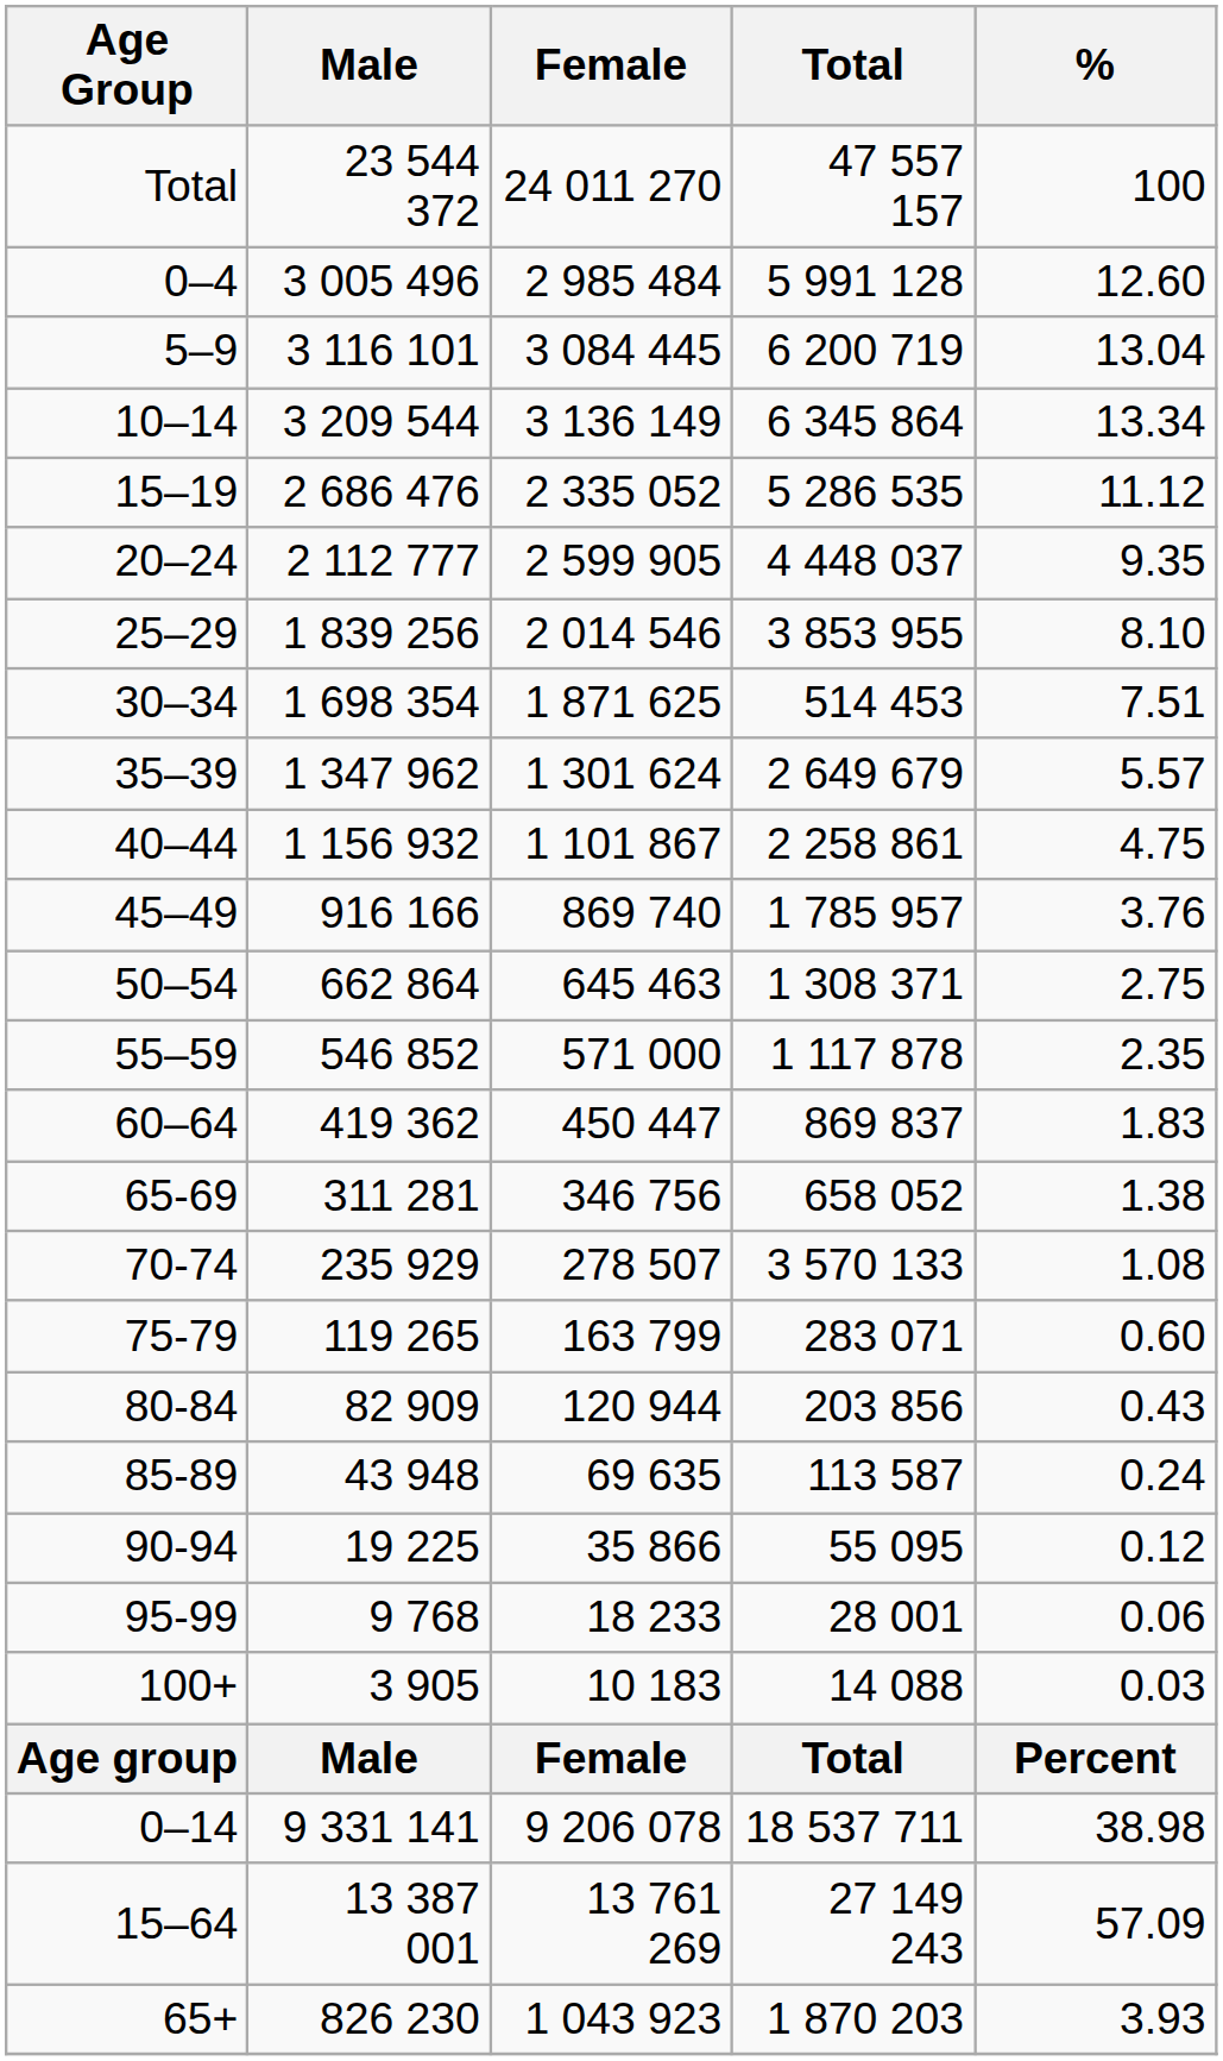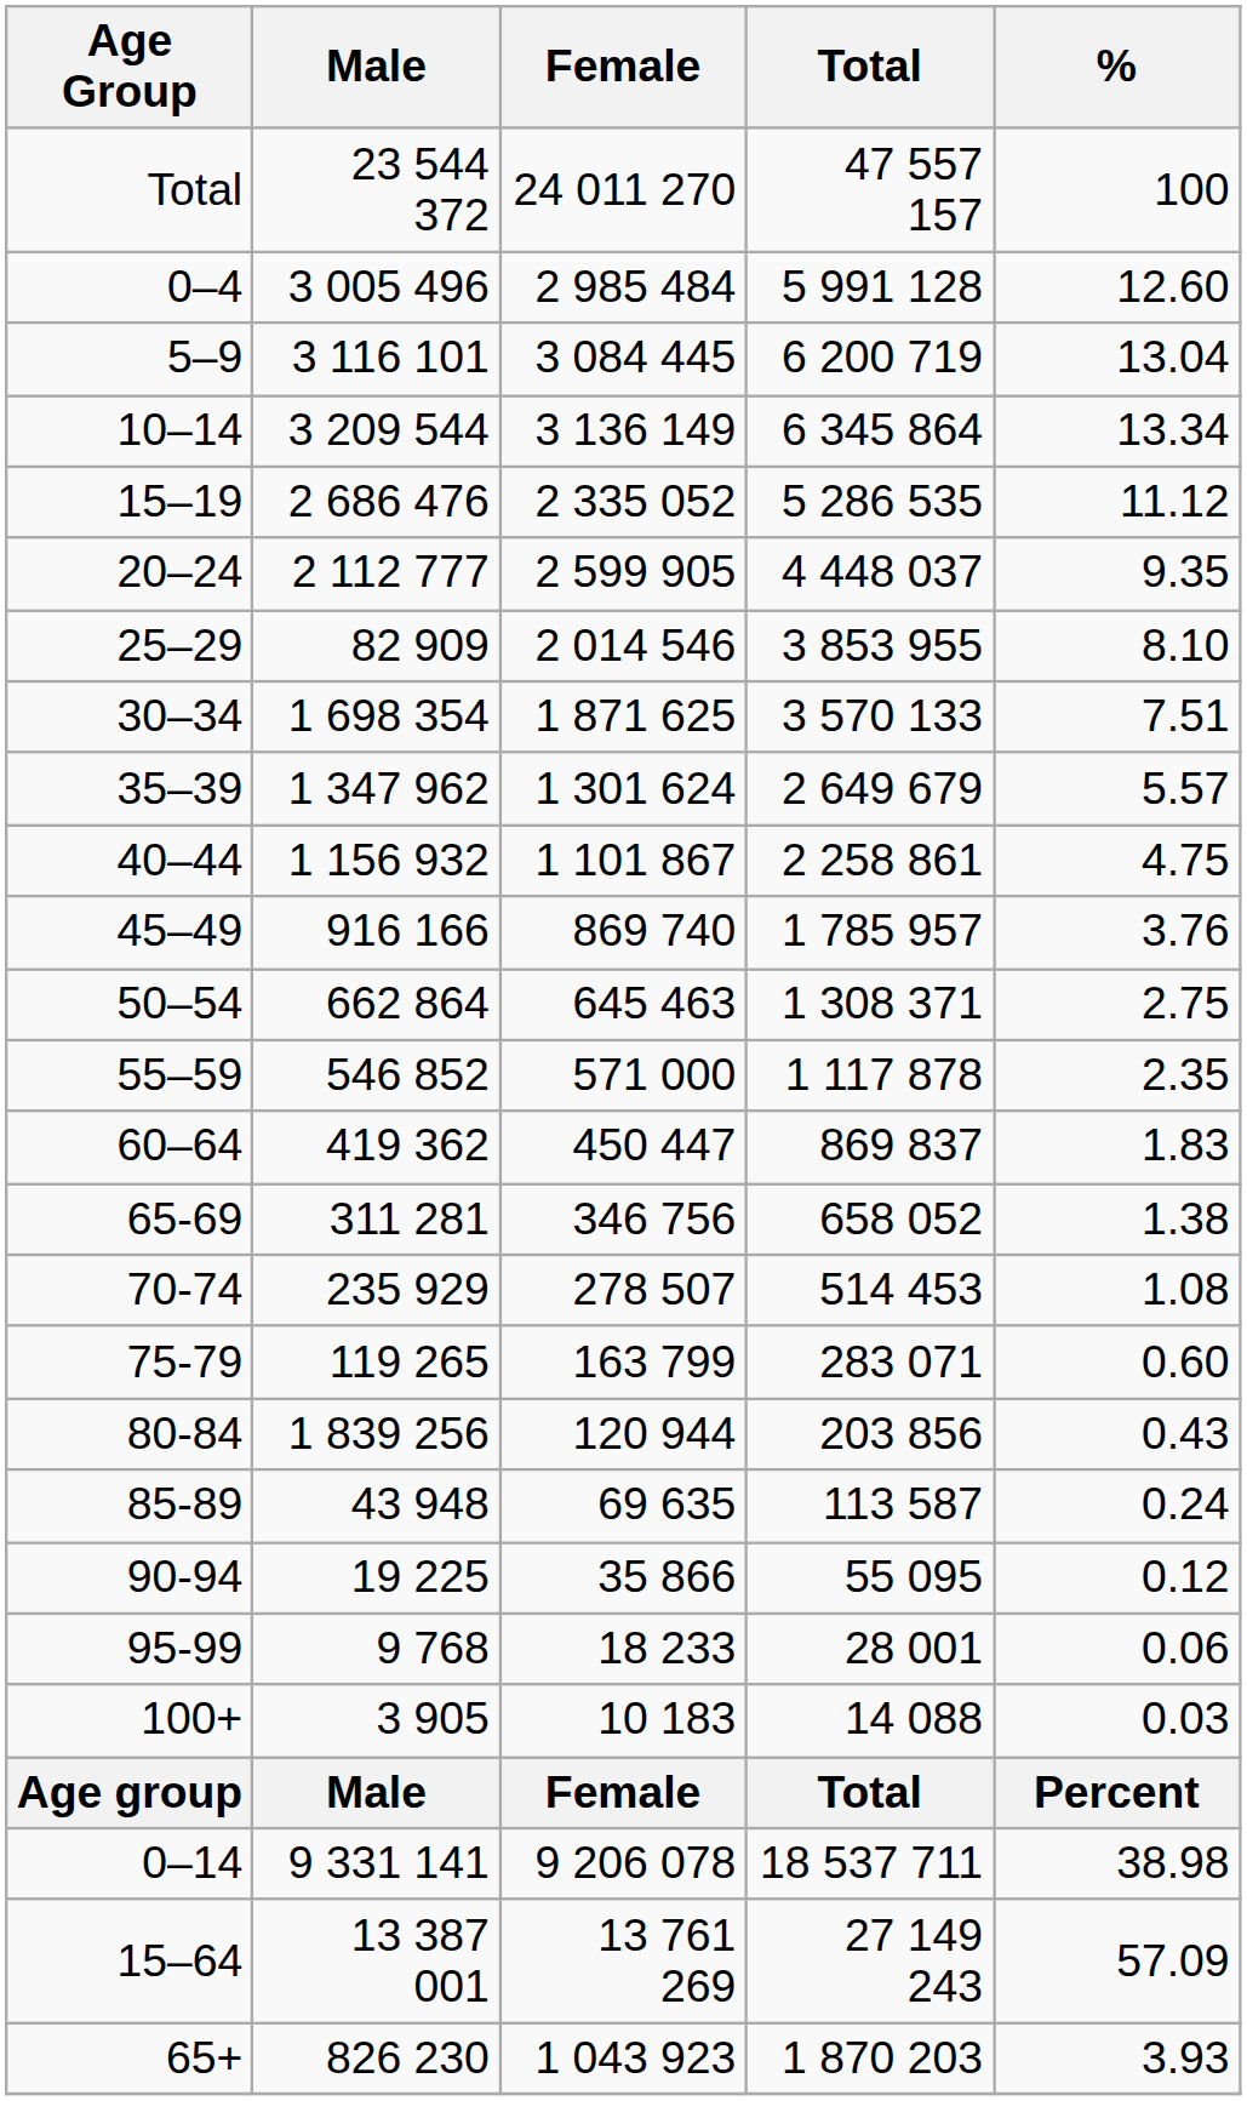25–29 | Male: 1 839 256 -> 82 909
30–34 | Total: 514 453 -> 3 570 133
70-74 | Total: 3 570 133 -> 514 453
80-84 | Male: 82 909 -> 1 839 256
